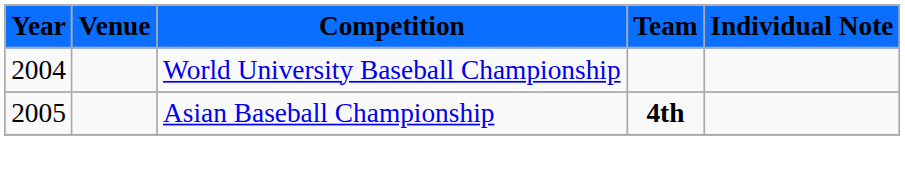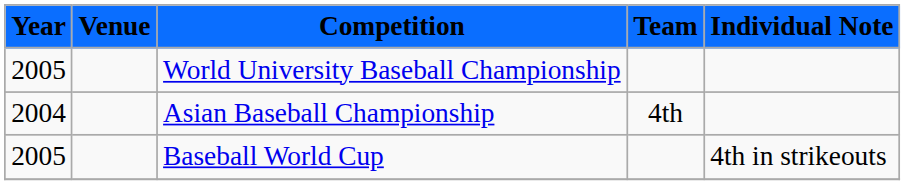World University Baseball Championship | Year: 2004 -> 2005
Asian Baseball Championship | Year: 2005 -> 2004
Asian Baseball Championship | Team: bold -> normal
+ row: 2005 | Baseball World Cup | 4th in strikeouts
